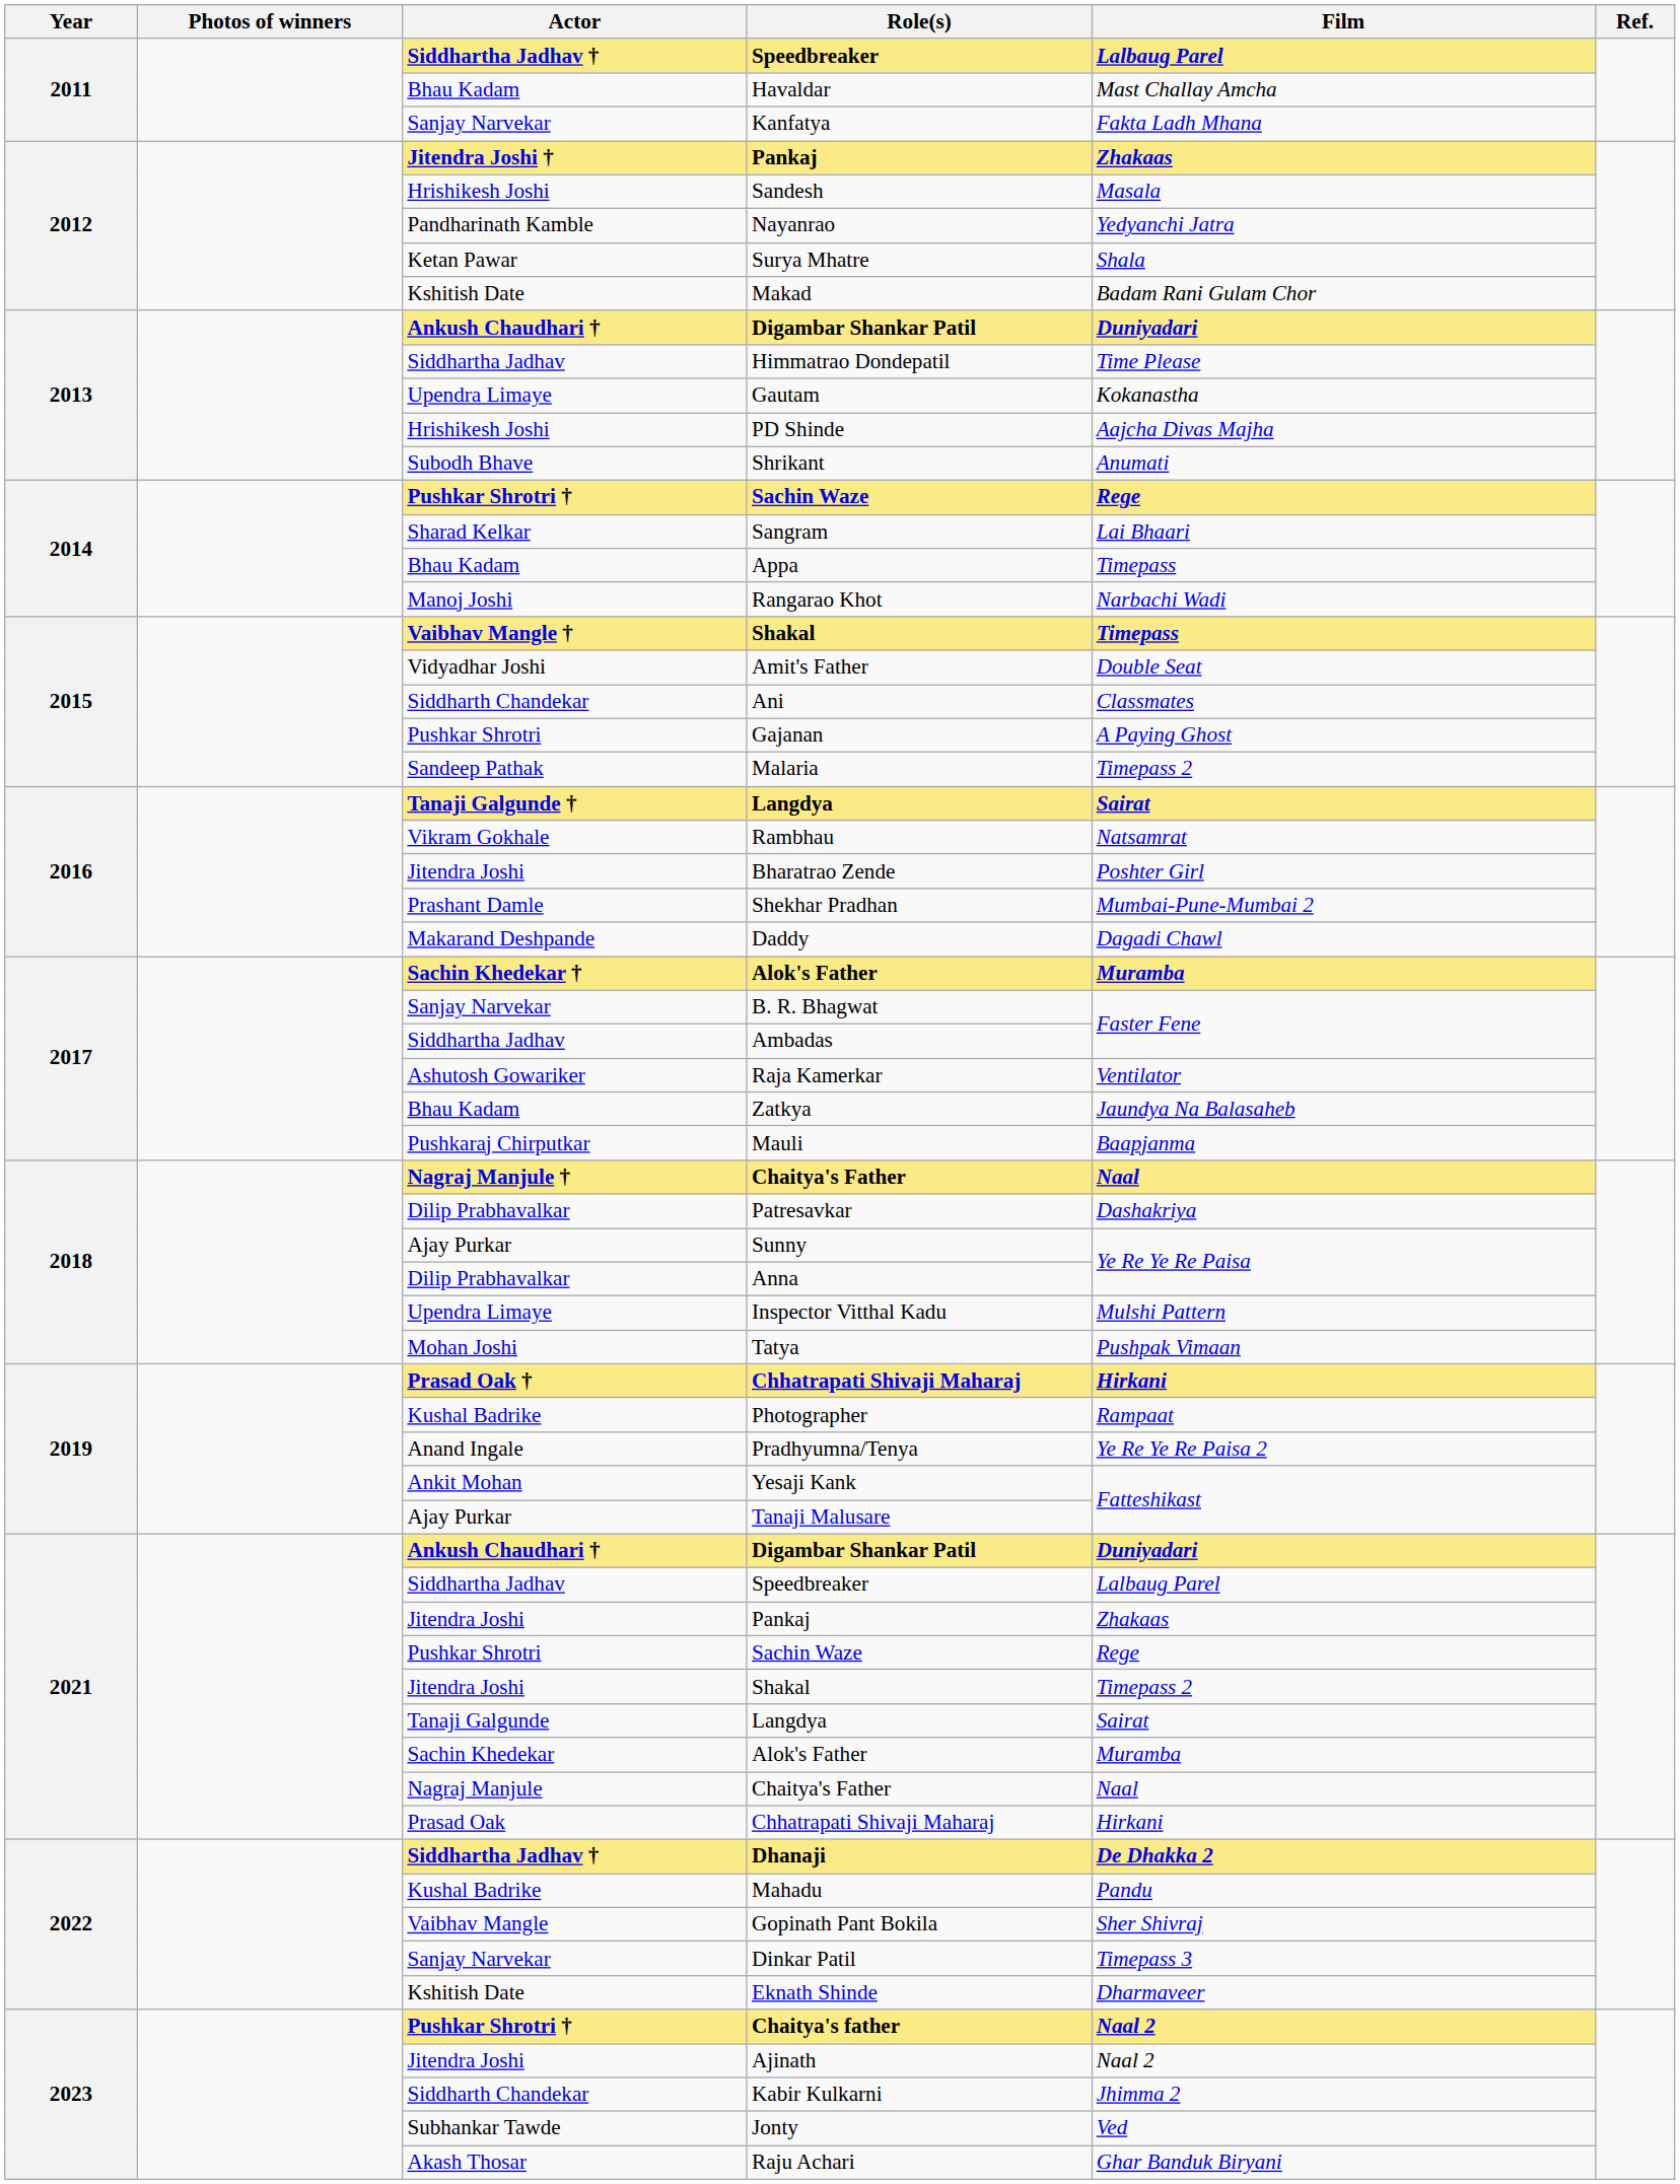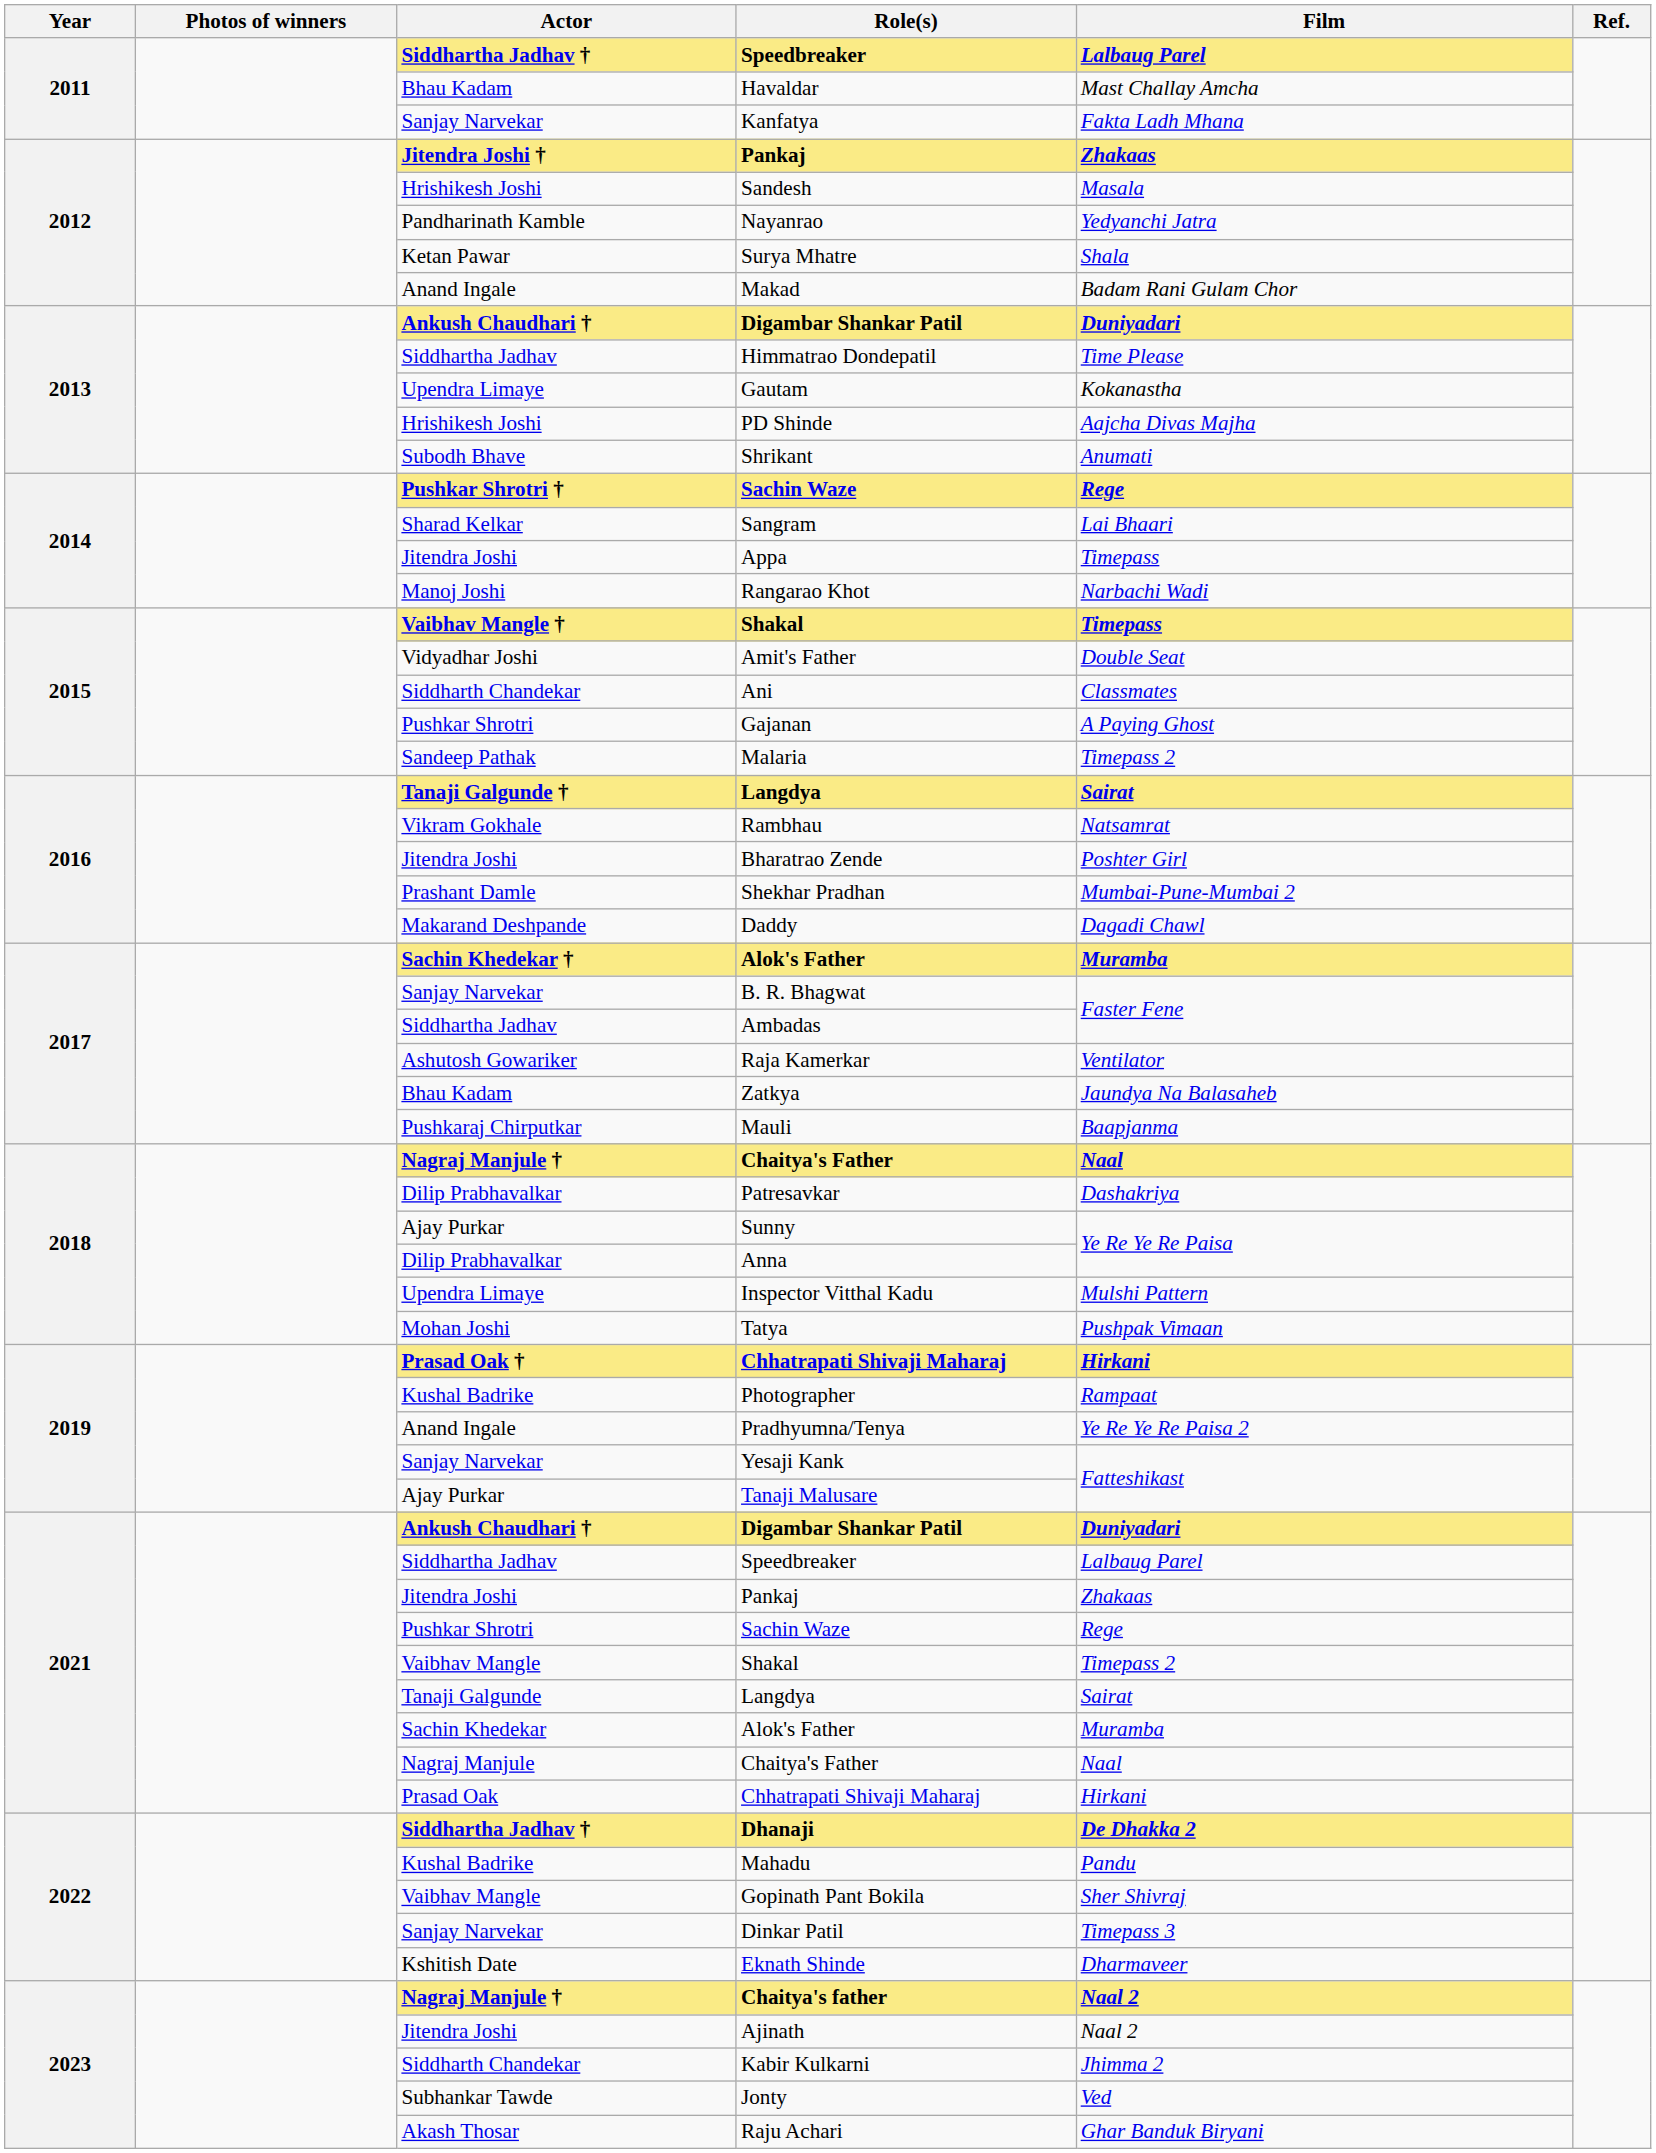Makad | Actor: Kshitish Date -> Anand Ingale
Appa | Actor: Bhau Kadam -> Jitendra Joshi
Yesaji Kank | Actor: Ankit Mohan -> Sanjay Narvekar
2021 / Shakal | Actor: Jitendra Joshi -> Vaibhav Mangle
Chaitya's father | Actor: Pushkar Shrotri † -> Nagraj Manjule †
